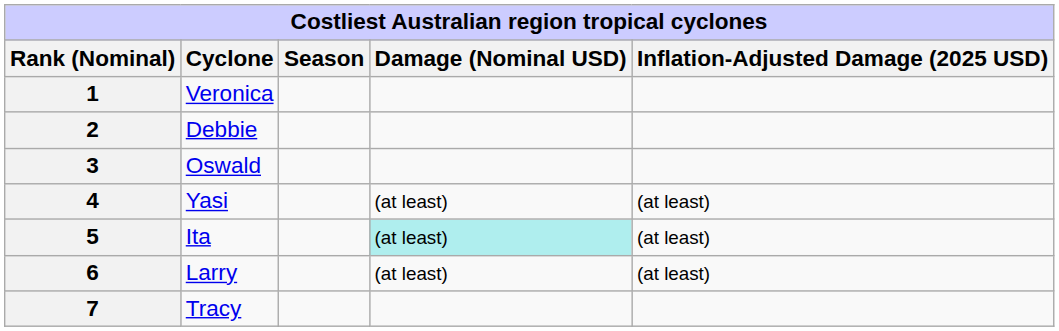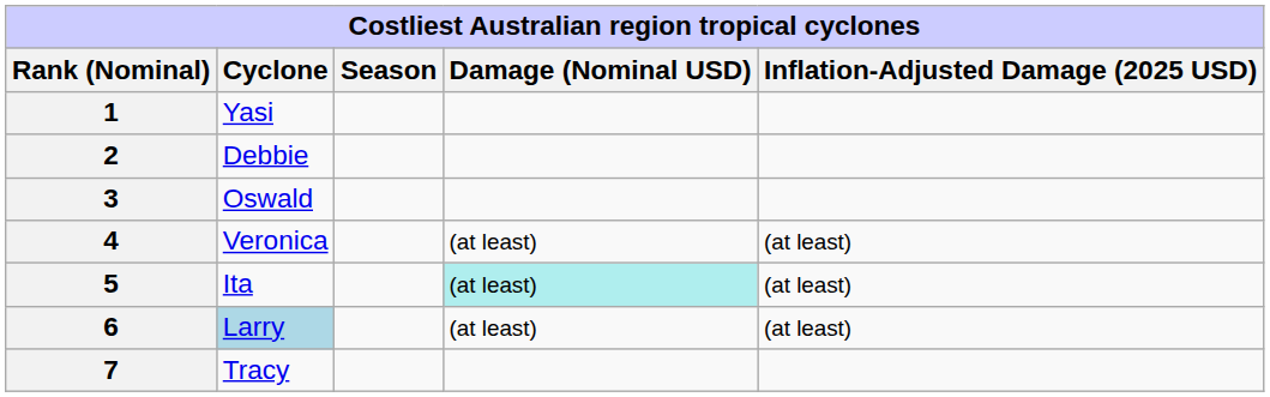1 | Cyclone: Veronica -> Yasi
4 | Cyclone: Yasi -> Veronica
6 | Cyclone: no background -> lightblue background
